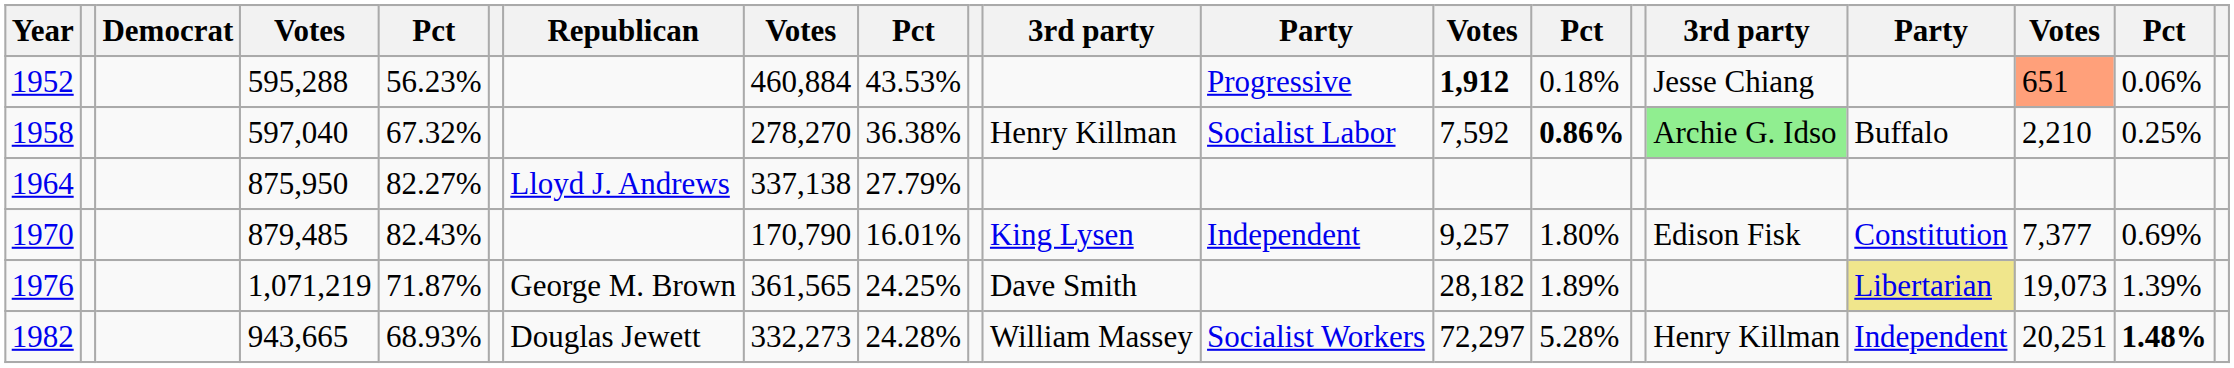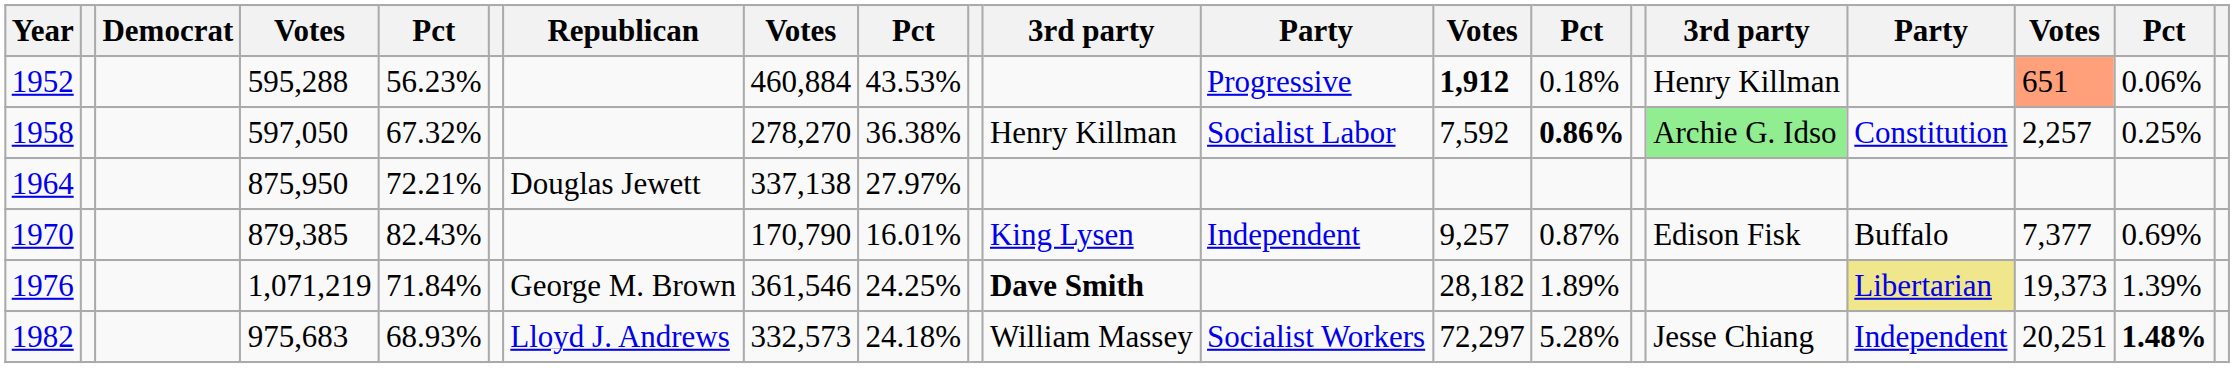1952 | column 16: Jesse Chiang -> Henry Killman
1958 | column 4: 597,040 -> 597,050
1958 | column 17: Buffalo -> Constitution
1958 | column 18: 2,210 -> 2,257
1964 | column 5: 82.27% -> 72.21%
1964 | Republican: Lloyd J. Andrews -> Douglas Jewett
1964 | column 9: 27.79% -> 27.97%
1970 | column 4: 879,485 -> 879,385
1970 | column 14: 1.80% -> 0.87%
1970 | column 17: Constitution -> Buffalo
1976 | column 5: 71.87% -> 71.84%
1976 | column 8: 361,565 -> 361,546
1976 | column 11: normal -> bold
1976 | column 18: 19,073 -> 19,373
1982 | column 4: 943,665 -> 975,683
1982 | Republican: Douglas Jewett -> Lloyd J. Andrews
1982 | column 8: 332,273 -> 332,573
1982 | column 9: 24.28% -> 24.18%
1982 | column 16: Henry Killman -> Jesse Chiang
